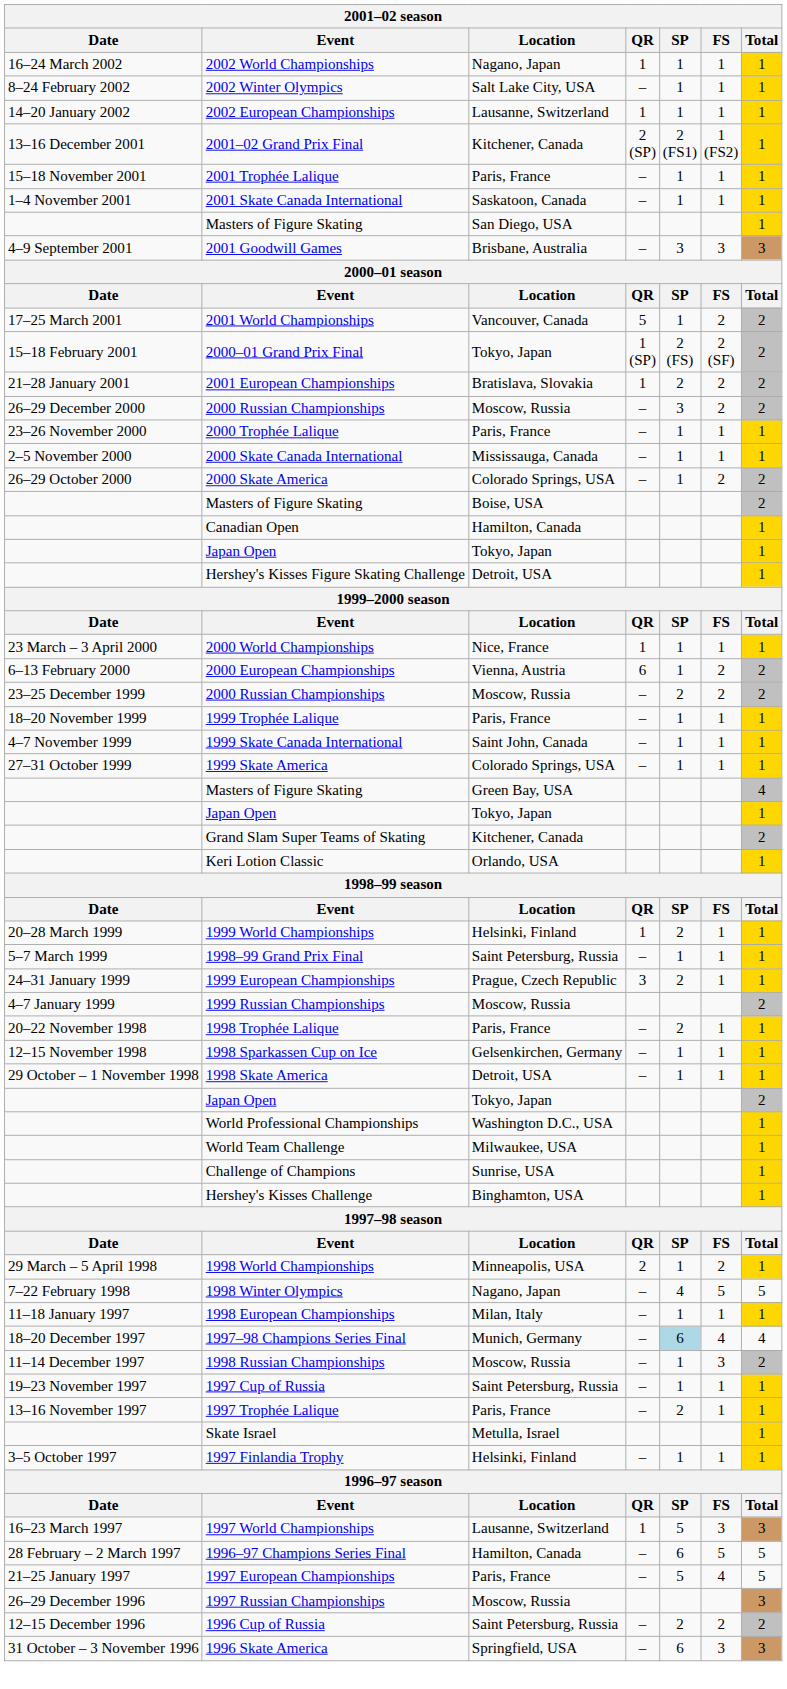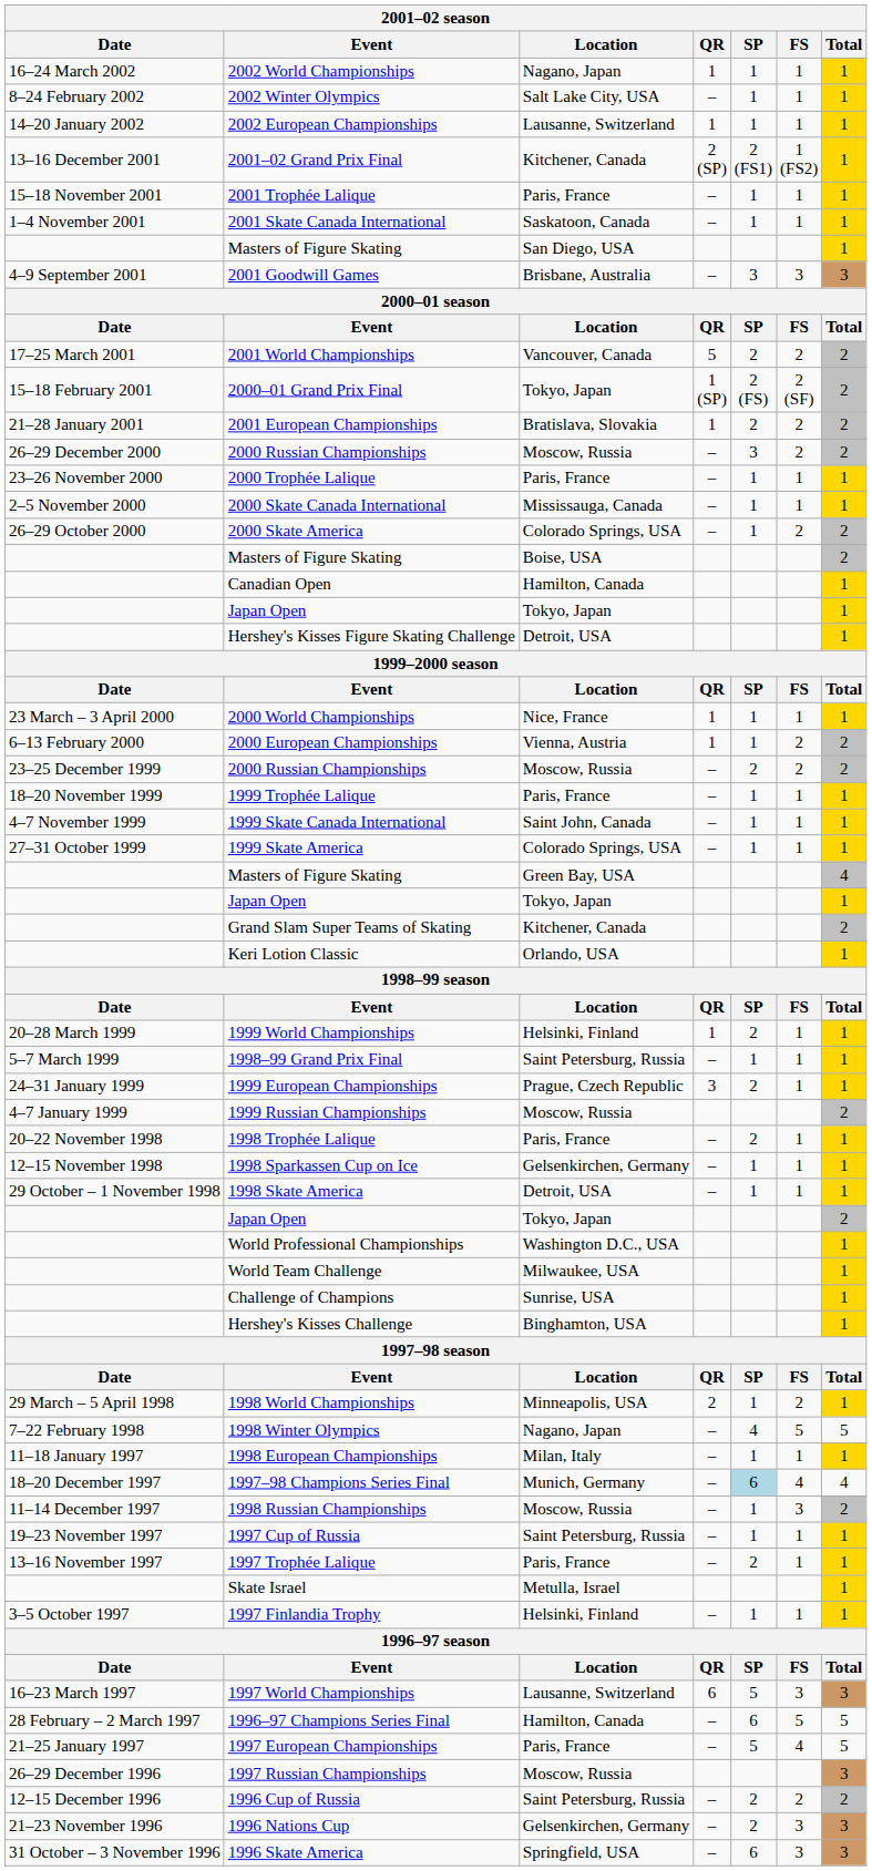2001 World Championships | SP: 1 -> 2
2000 European Championships | QR: 6 -> 1
1997 World Championships | QR: 1 -> 6
+ row: 21–23 November 1996 | 1996 Nations Cup | Gelsenkirchen, Germany | – | 2 | 3 | 3
